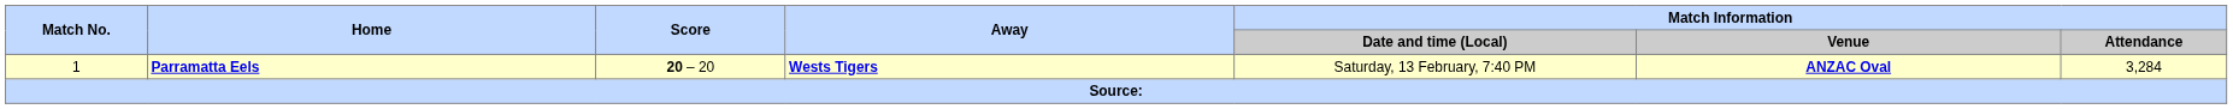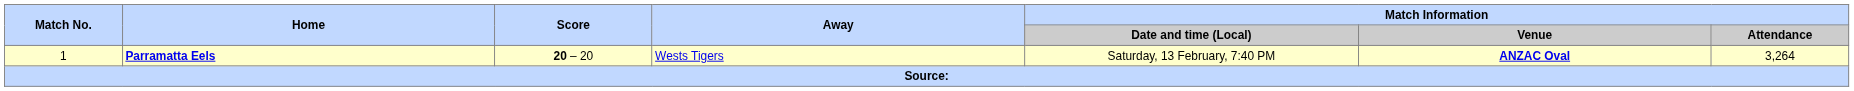Parramatta Eels | Away: bold -> normal
Parramatta Eels | Match Information / Attendance: 3,284 -> 3,264
